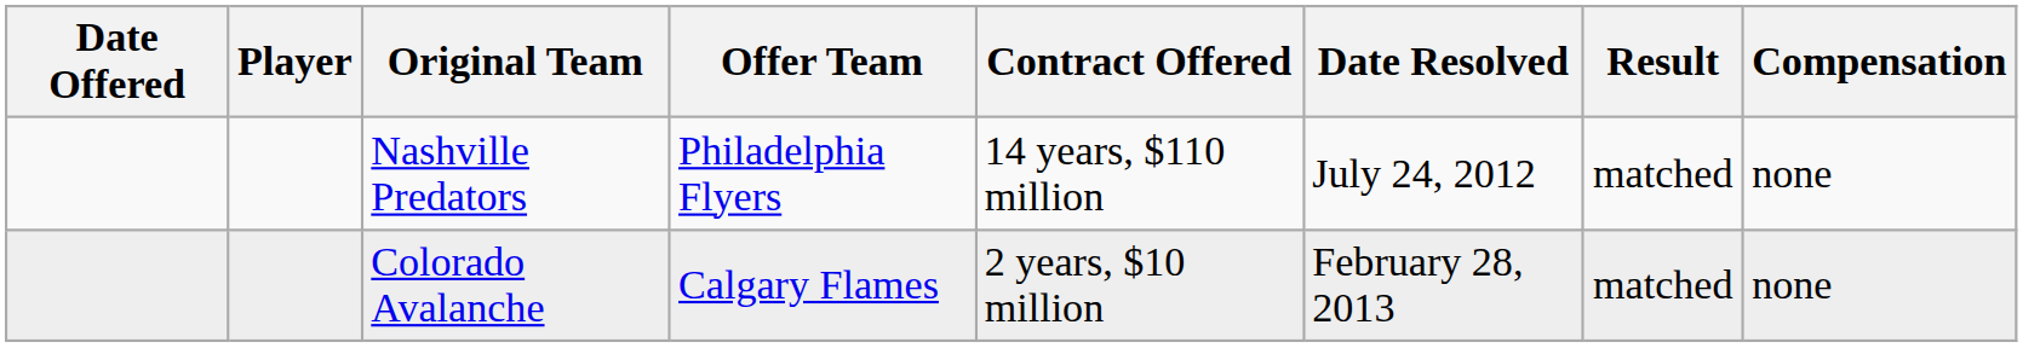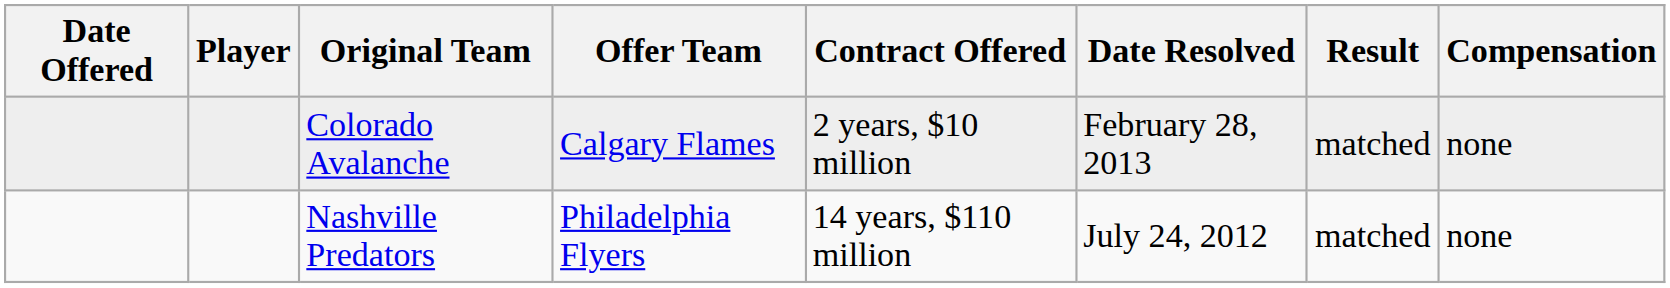rows swapped: Nashville Predators <-> Colorado Avalanche
